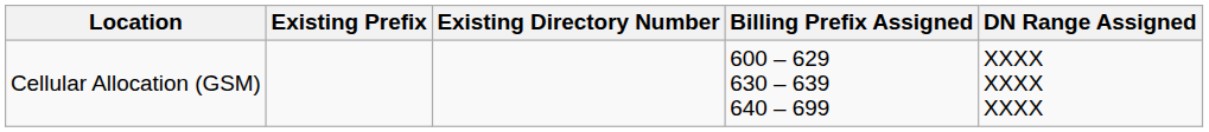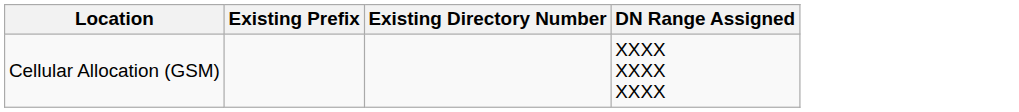- column: Billing Prefix Assigned | 600 – 629 630 – 639 640 – 699
